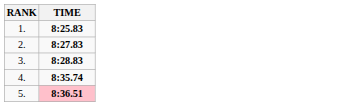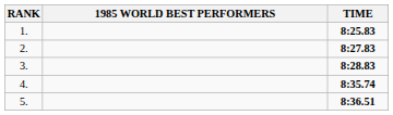+ column: 1985 WORLD BEST PERFORMERS
5. | TIME: pink background -> no background
